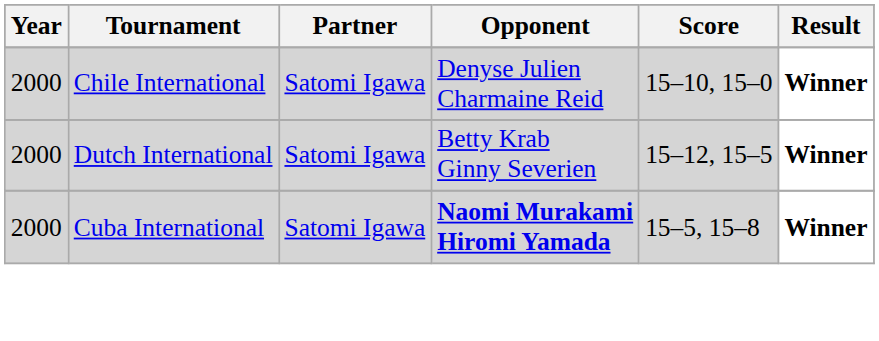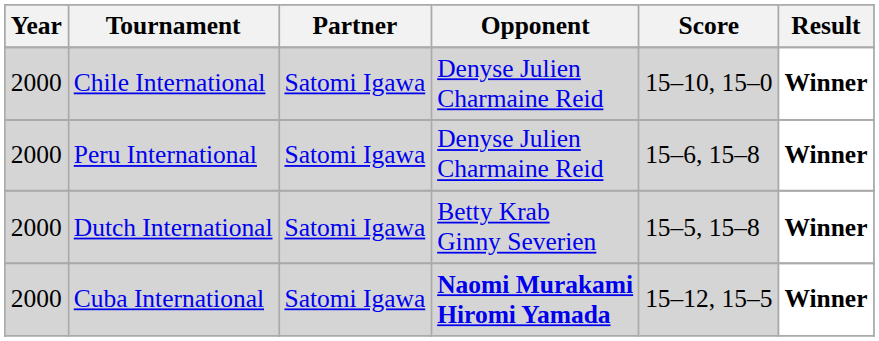+ row: 2000 | Peru International | Satomi Igawa | Denyse Julien Charmaine Reid | 15–6, 15–8 | Winner
Dutch International | Score: 15–12, 15–5 -> 15–5, 15–8
Cuba International | Score: 15–5, 15–8 -> 15–12, 15–5
